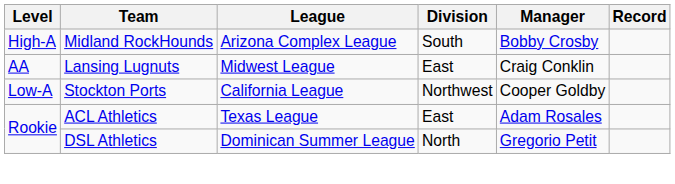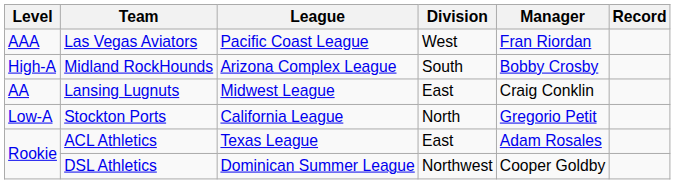+ row: AAA | Las Vegas Aviators | Pacific Coast League | West | Fran Riordan
Stockton Ports | Division: Northwest -> North
Stockton Ports | Manager: Cooper Goldby -> Gregorio Petit
DSL Athletics | Division: North -> Northwest
DSL Athletics | Manager: Gregorio Petit -> Cooper Goldby
